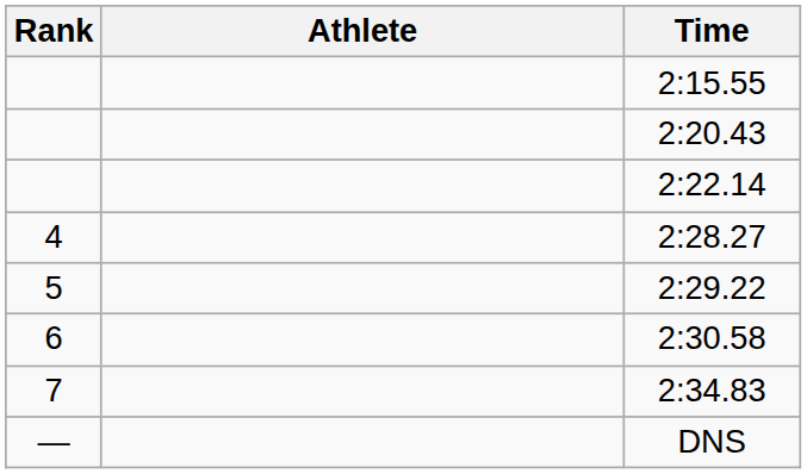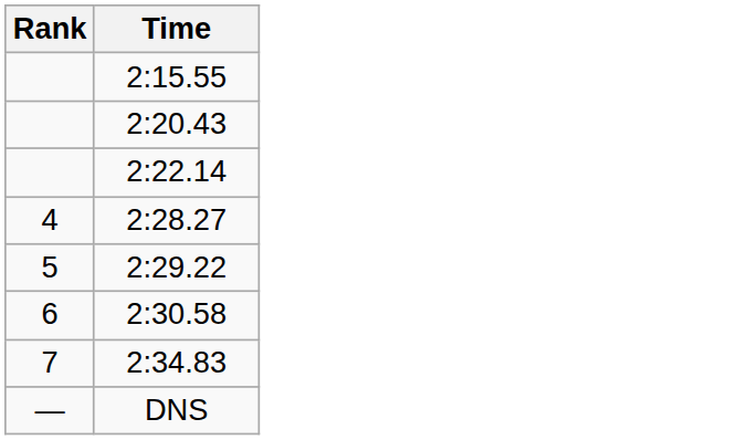- column: Athlete
